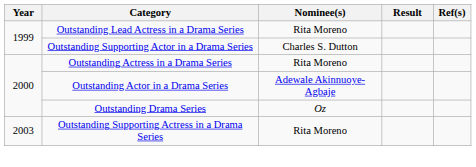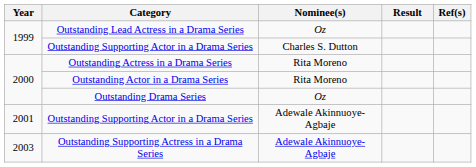Outstanding Lead Actress in a Drama Series | Nominee(s): Rita Moreno -> Oz
Outstanding Actor in a Drama Series | Nominee(s): Adewale Akinnuoye-Agbaje -> Rita Moreno
+ row: 2001 | Outstanding Supporting Actor in a Drama Series | Adewale Akinnuoye-Agbaje
Outstanding Supporting Actress in a Drama Series | Nominee(s): Rita Moreno -> Adewale Akinnuoye-Agbaje
